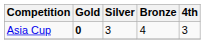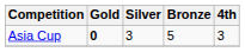Asia Cup | Bronze: 4 -> 5
